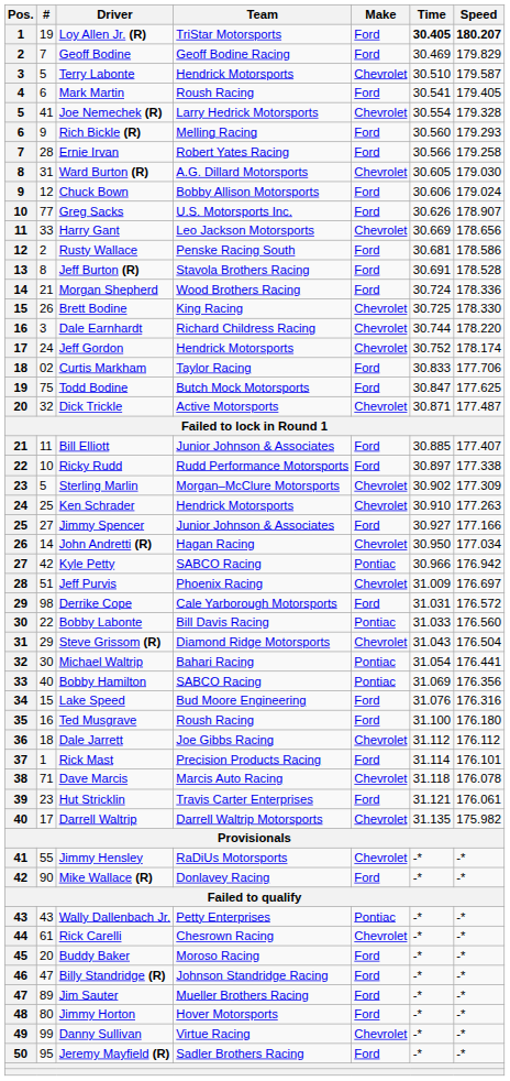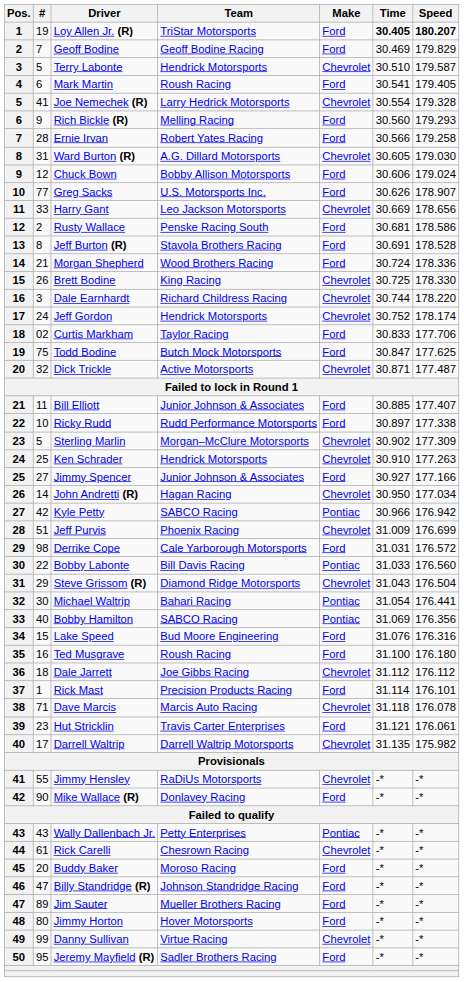Jeff Purvis | Speed: 176.697 -> 176.699
